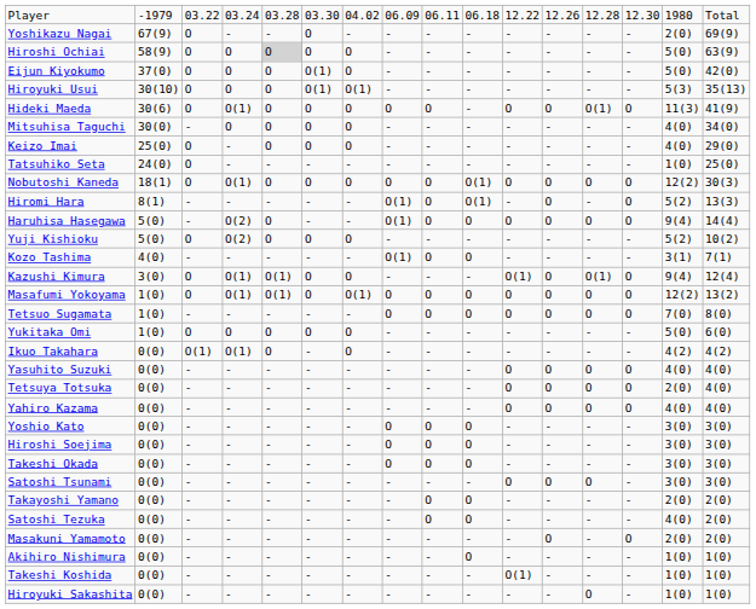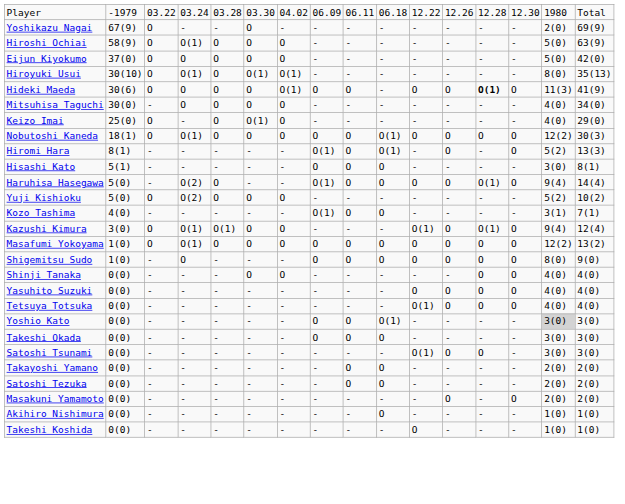Hiroshi Ochiai | column 4: O -> O(1)
Hiroshi Ochiai | column 5: lightgrey background -> no background
Eijun Kiyokumo | column 6: O(1) -> O
Hiroyuki Usui | column 4: O -> O(1)
Hiroyuki Usui | column 15: 5(3) -> 8(0)
Hideki Maeda | column 4: O(1) -> O
Hideki Maeda | column 7: O -> O(1)
Hideki Maeda | column 13: normal -> bold
Keizo Imai | column 6: O -> O(1)
- row: Tatsuhiko Seta | 24(0) | O | - | - | - | - | - | - | - | - | - | - | - | 1(0) | 25(0)
+ row: Hisashi Kato | 5(1) | - | - | - | - | - | O | O | O | - | - | - | - | 3(0) | 8(1)
Haruhisa Hasegawa | column 13: O -> O(1)
Masafumi Yokoyama | column 5: O(1) -> O
Masafumi Yokoyama | column 7: O(1) -> O
+ row: Shigemitsu Sudo | 1(0) | - | O | - | - | - | O | O | O | O | O | O | O | 8(0) | 9(0)
- row: Tetsuo Sugamata | 1(0) | - | - | - | - | - | O | O | O | O | O | O | O | 7(0) | 8(0)
- row: Yukitaka Omi | 1(0) | O | O | O | O | O | - | - | - | - | - | - | - | 5(0) | 6(0)
- row: Ikuo Takahara | 0(0) | O(1) | O(1) | O | - | O | - | - | - | - | - | - | - | 4(2) | 4(2)
+ row: Shinji Tanaka | 0(0) | - | - | - | O | O | - | - | - | - | - | O | O | 4(0) | 4(0)
Tetsuya Totsuka | column 11: O -> O(1)
Tetsuya Totsuka | column 15: 2(0) -> 4(0)
- row: Yahiro Kazama | 0(0) | - | - | - | - | - | - | - | - | O | O | O | O | 4(0) | 4(0)
Yoshio Kato | column 10: O -> O(1)
Yoshio Kato | column 15: no background -> lightgrey background
- row: Hiroshi Soejima | 0(0) | - | - | - | - | - | O | O | O | - | - | - | - | 3(0) | 3(0)
Satoshi Tsunami | column 11: O -> O(1)
Satoshi Tezuka | column 15: 4(0) -> 2(0)
Takeshi Koshida | column 11: O(1) -> O
- row: Hiroyuki Sakashita | 0(0) | - | - | - | - | - | - | - | - | - | - | O | - | 1(0) | 1(0)
